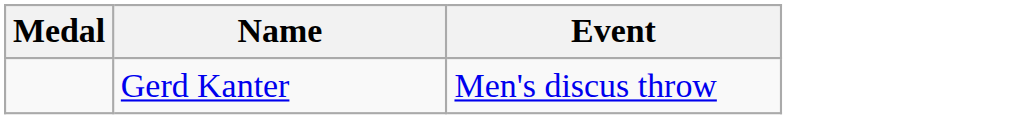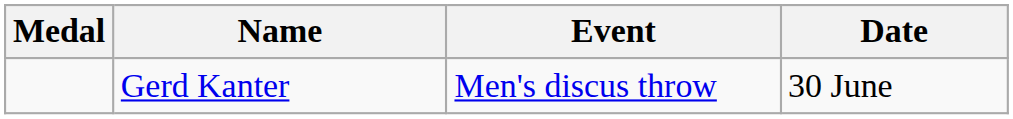+ column: Date | 30 June
